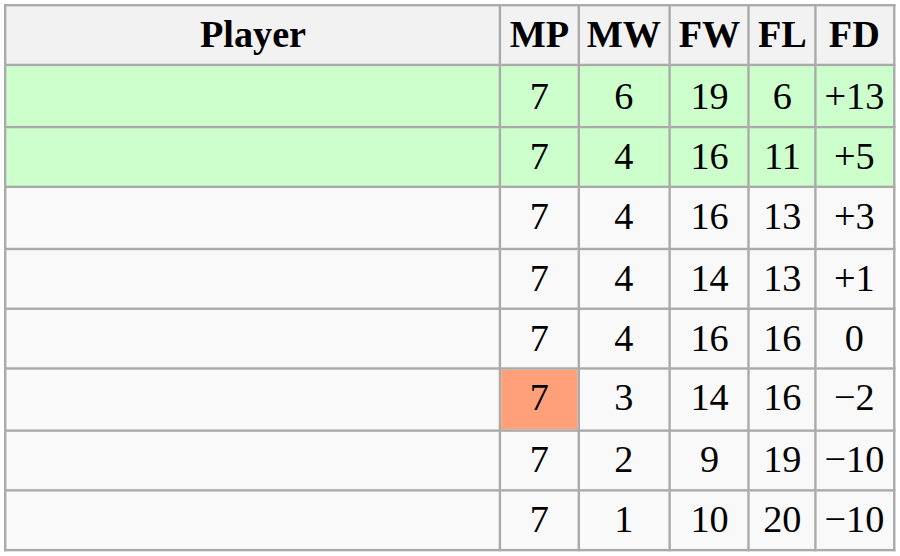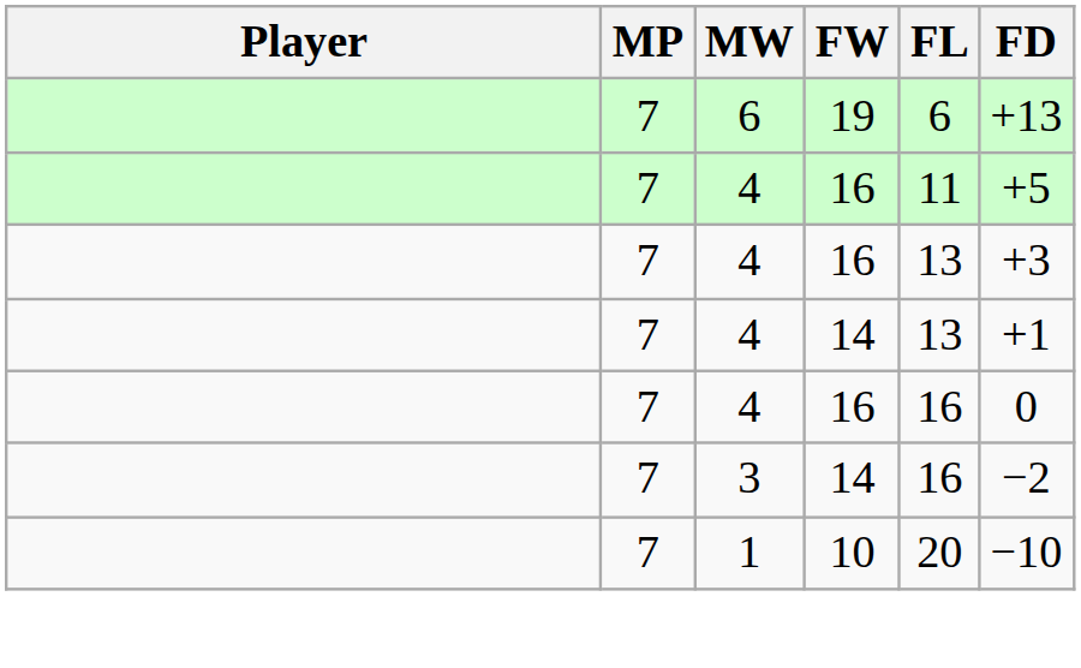3 | MP: lightsalmon background -> no background
- row: 7 | 2 | 9 | 19 | −10
